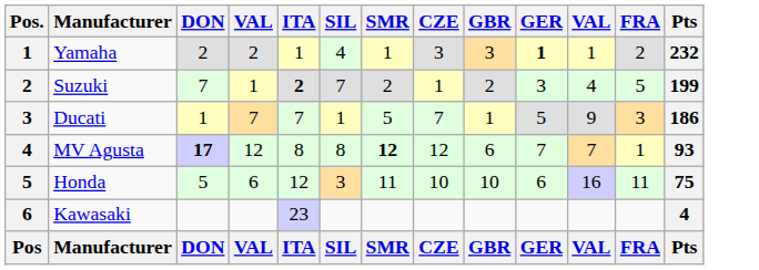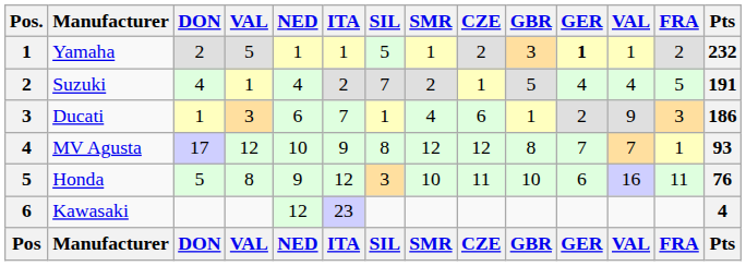+ column: NED | 1 | 4 | 6 | 10 | 9 | 12 | NED
Yamaha | column 4: 2 -> 5
Yamaha | SIL: 4 -> 5
Yamaha | CZE: 3 -> 2
Suzuki | DON: 7 -> 4
Suzuki | ITA: bold -> normal
Suzuki | GBR: 2 -> 5
Suzuki | GER: 3 -> 4
Suzuki | Pts: 199 -> 191
Ducati | column 4: 7 -> 3
Ducati | SMR: 5 -> 4
Ducati | CZE: 7 -> 6
Ducati | GER: 5 -> 2
MV Agusta | DON: bold -> normal
MV Agusta | ITA: 8 -> 9
MV Agusta | SMR: bold -> normal
MV Agusta | GBR: 6 -> 8
Honda | column 4: 6 -> 8
Honda | SMR: 11 -> 10
Honda | CZE: 10 -> 11
Honda | Pts: 75 -> 76
